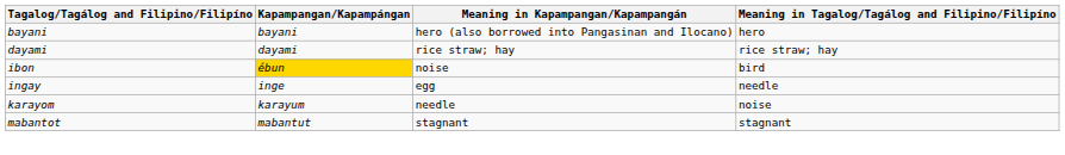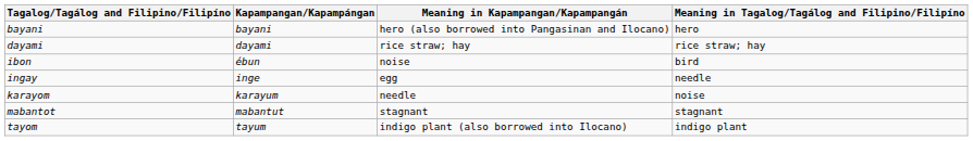ibon | Kapampangan/Kapampángan: gold background -> no background
+ row: tayom | tayum | indigo plant (also borrowed into Ilocano) | indigo plant
